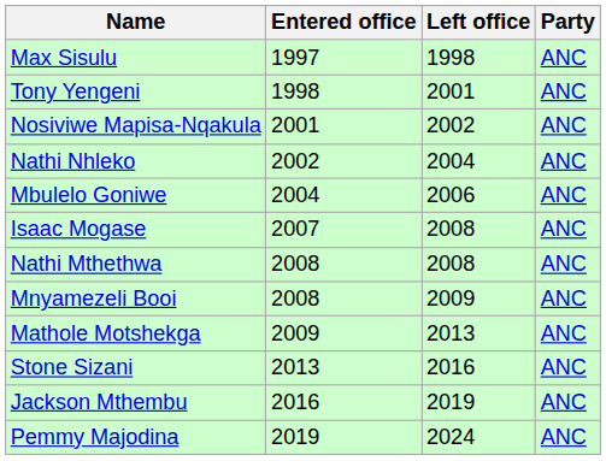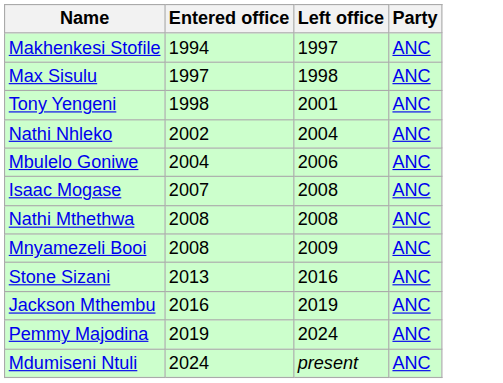+ row: Makhenkesi Stofile | 1994 | 1997 | ANC
- row: Nosiviwe Mapisa-Nqakula | 2001 | 2002 | ANC
- row: Mathole Motshekga | 2009 | 2013 | ANC
+ row: Mdumiseni Ntuli | 2024 | present | ANC
